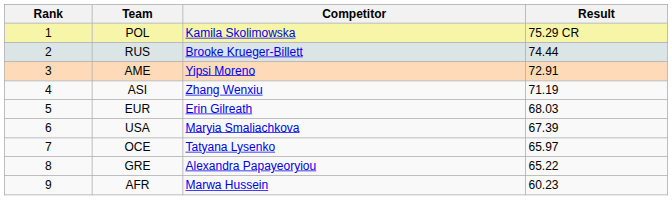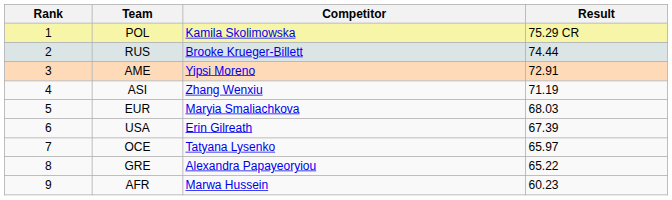EUR | Competitor: Erin Gilreath -> Maryia Smaliachkova
USA | Competitor: Maryia Smaliachkova -> Erin Gilreath
